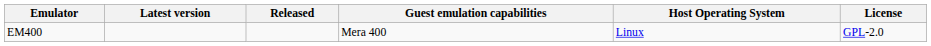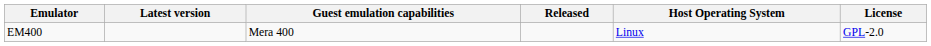columns swapped: Released <-> Guest emulation capabilities
